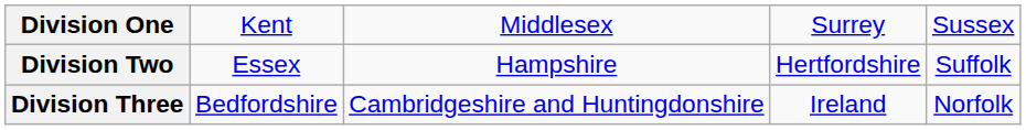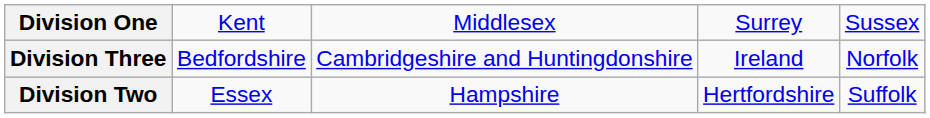rows swapped: Division Two <-> Division Three
